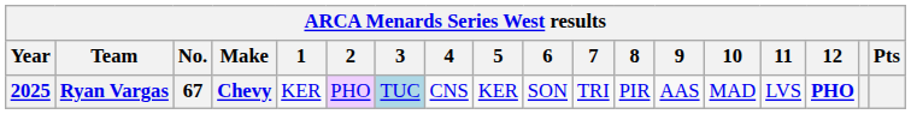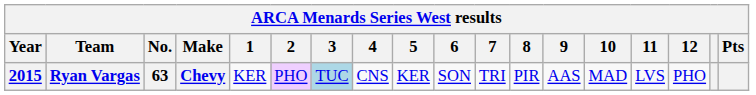Ryan Vargas | Year: 2025 -> 2015
Ryan Vargas | No.: 67 -> 63
Ryan Vargas | 12: bold -> normal
